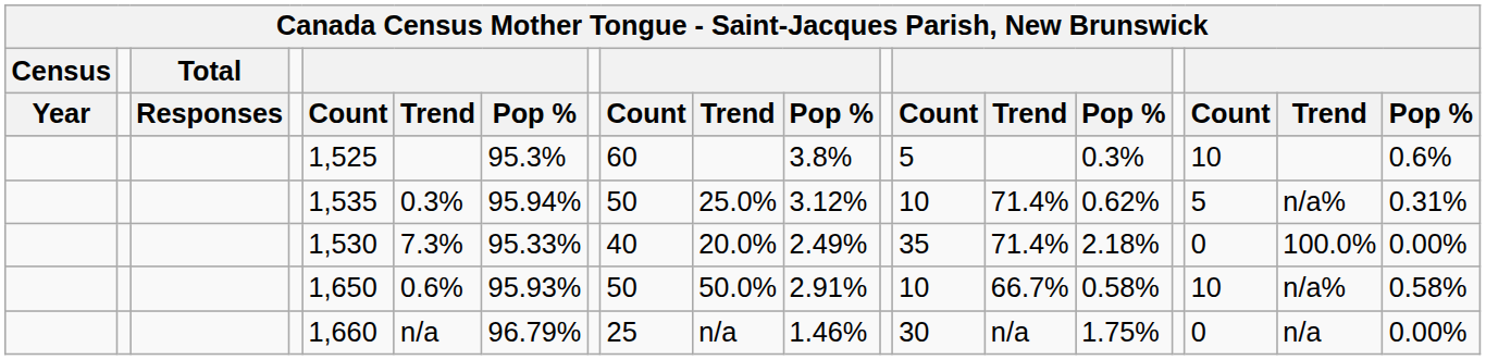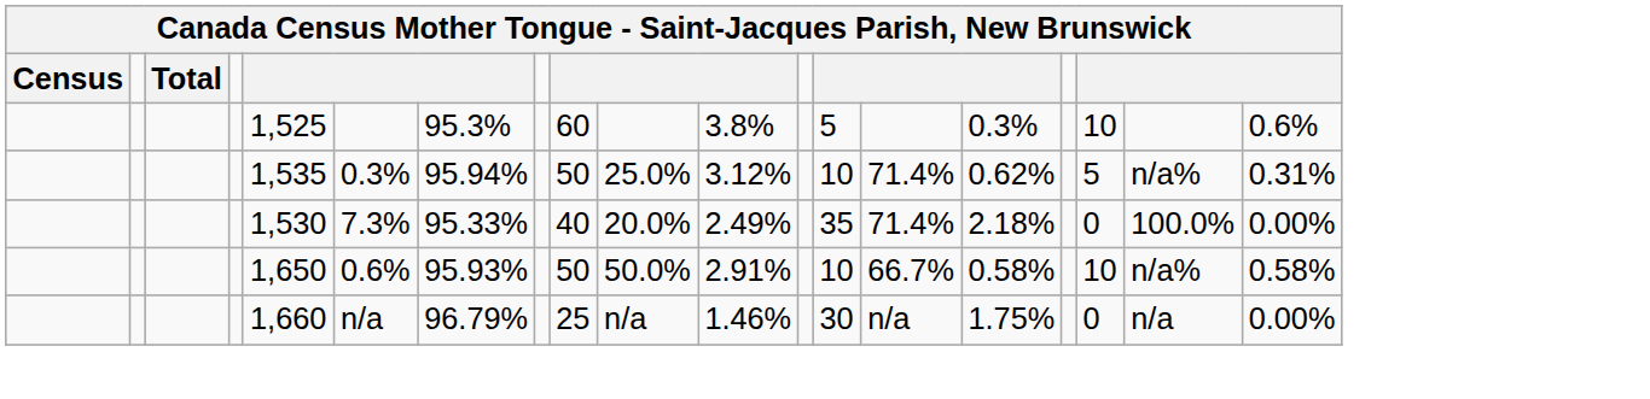- row: Year | Responses | Count | Trend | Pop % | Count | Trend | Pop % | Count | Trend | Pop % | Count | Trend | Pop %
